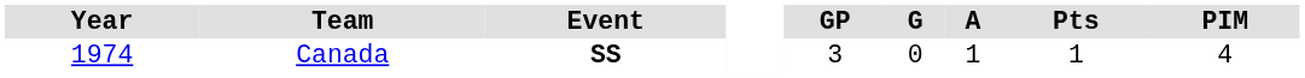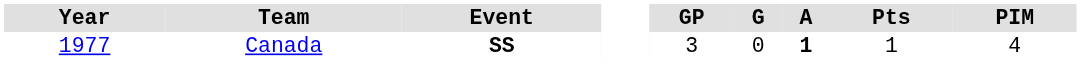Canada | Year: 1974 -> 1977
Canada | A: normal -> bold
